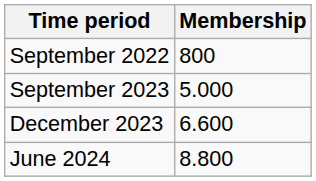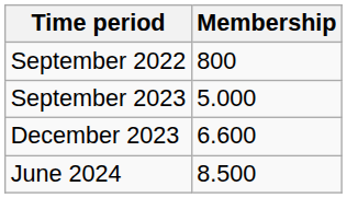June 2024 | Membership: 8.800 -> 8.500
